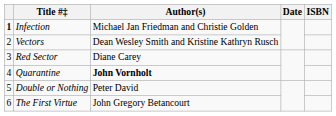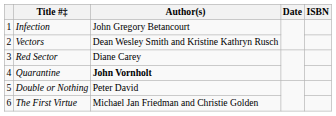Infection | column 1: bold -> normal
Infection | Author(s): Michael Jan Friedman and Christie Golden -> John Gregory Betancourt
The First Virtue | Author(s): John Gregory Betancourt -> Michael Jan Friedman and Christie Golden
